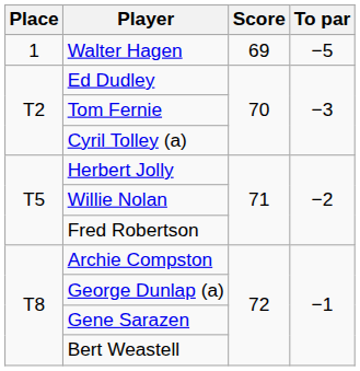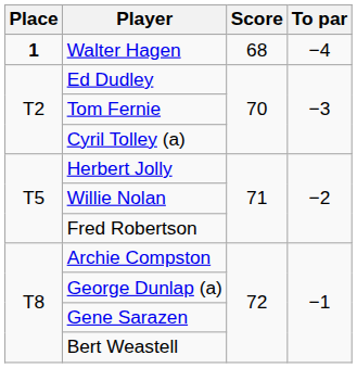Walter Hagen | Place: normal -> bold
Walter Hagen | Score: 69 -> 68
Walter Hagen | To par: −5 -> −4
